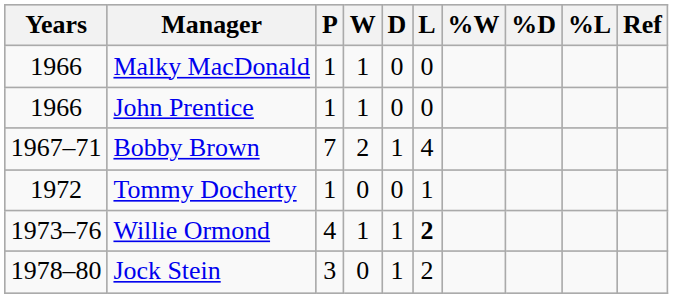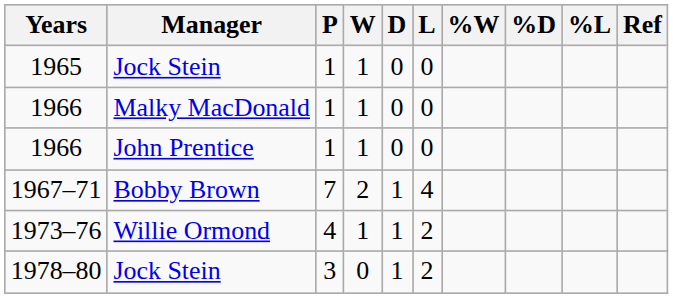+ row: 1965 | Jock Stein | 1 | 1 | 0 | 0
- row: 1972 | Tommy Docherty | 1 | 0 | 0 | 1
1973–76 | L: bold -> normal
